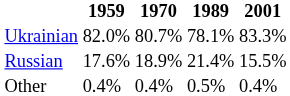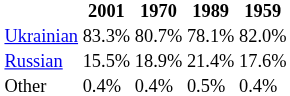columns swapped: 1959 <-> 2001
